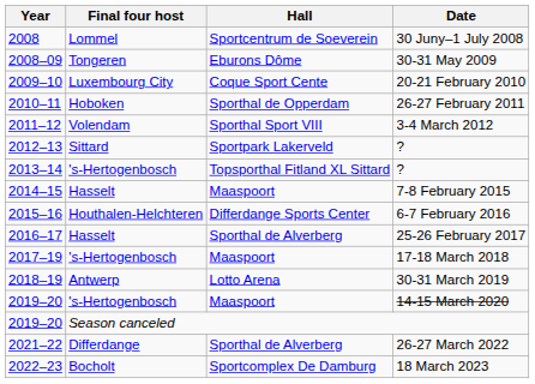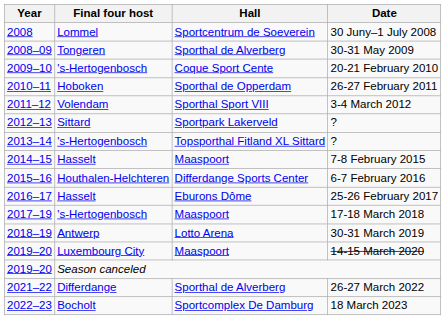30-31 May 2009 | Hall: Eburons Dôme -> Sporthal de Alverberg
20-21 February 2010 | Final four host: Luxembourg City -> 's-Hertogenbosch
25-26 February 2017 | Hall: Sporthal de Alverberg -> Eburons Dôme
14-15 March 2020 | Final four host: 's-Hertogenbosch -> Luxembourg City
